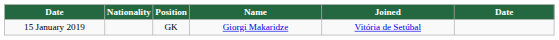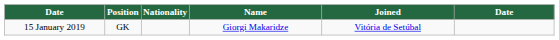columns swapped: Position <-> Nationality
